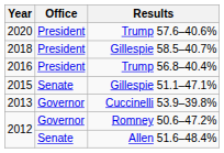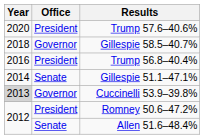Gillespie 58.5–40.7% | Office: President -> Governor
Gillespie 51.1–47.1% | Year: 2015 -> 2014
Cuccinelli 53.9–39.8% | Year: no background -> lightgrey background
Romney 50.6–47.2% | Office: Governor -> President
